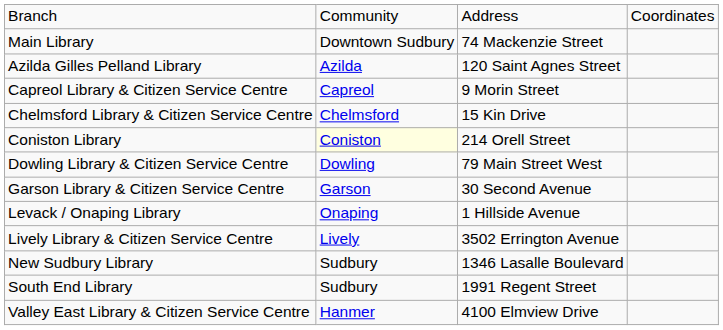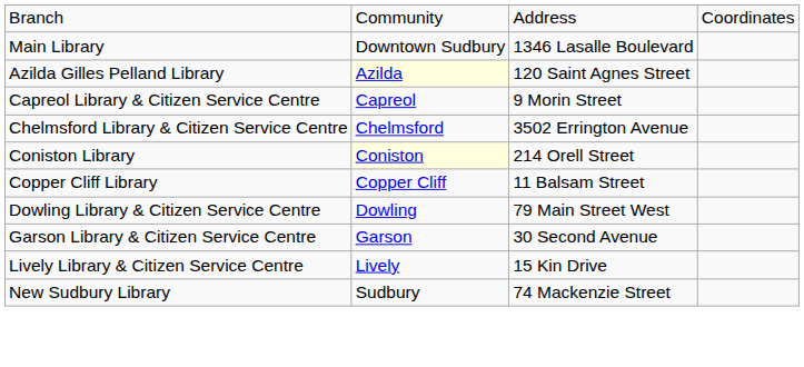Main Library | column 3: 74 Mackenzie Street -> 1346 Lasalle Boulevard
Azilda Gilles Pelland Library | column 2: no background -> lightyellow background
Chelmsford Library & Citizen Service Centre | column 3: 15 Kin Drive -> 3502 Errington Avenue
+ row: Copper Cliff Library | Copper Cliff | 11 Balsam Street
- row: Levack / Onaping Library | Onaping | 1 Hillside Avenue
Lively Library & Citizen Service Centre | column 3: 3502 Errington Avenue -> 15 Kin Drive
New Sudbury Library | column 3: 1346 Lasalle Boulevard -> 74 Mackenzie Street
- row: South End Library | Sudbury | 1991 Regent Street
- row: Valley East Library & Citizen Service Centre | Hanmer | 4100 Elmview Drive
